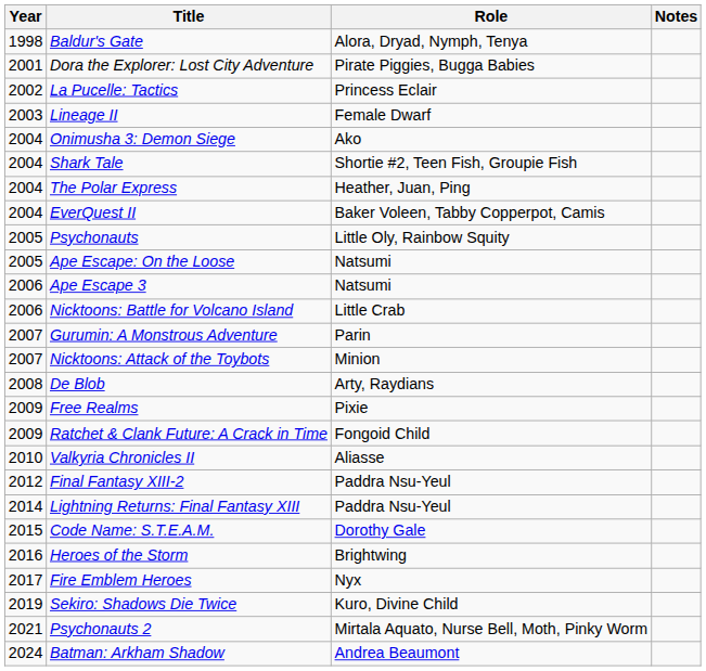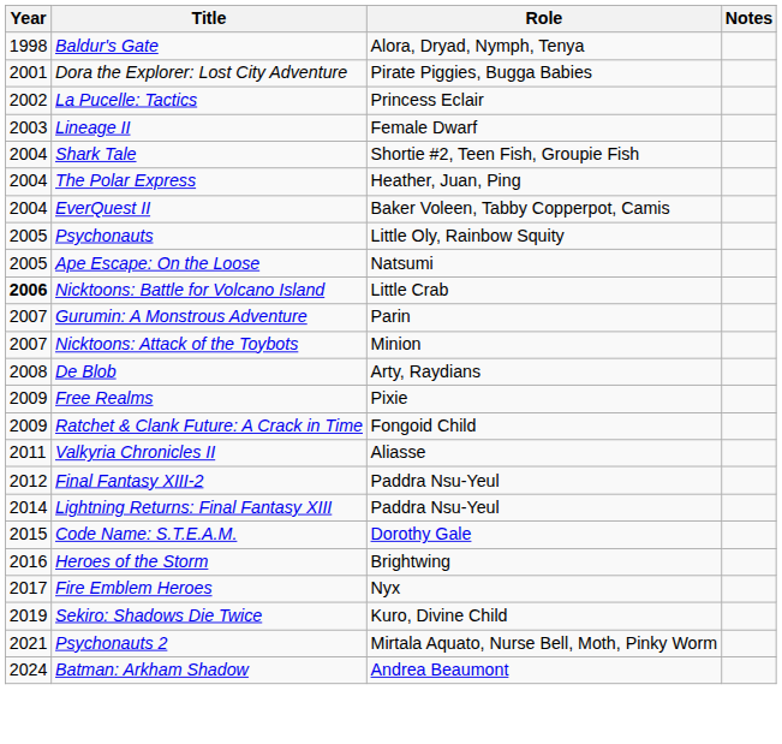- row: 2004 | Onimusha 3: Demon Siege | Ako
- row: 2006 | Ape Escape 3 | Natsumi
Nicktoons: Battle for Volcano Island | Year: normal -> bold
Valkyria Chronicles II | Year: 2010 -> 2011
